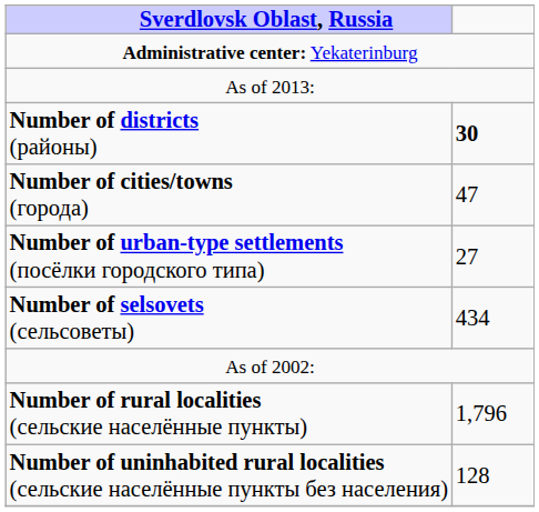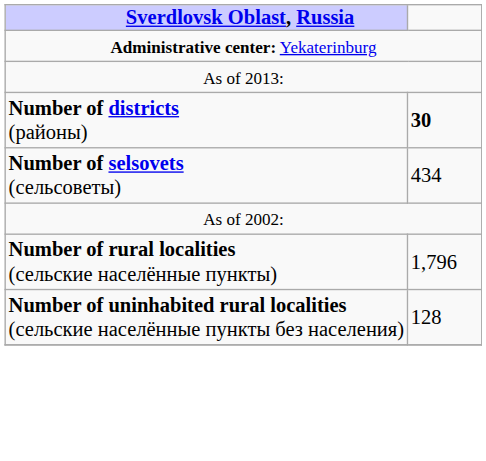- row: Number of cities/towns (города) | 47
- row: Number of urban-type settlements (посёлки городского типа) | 27
